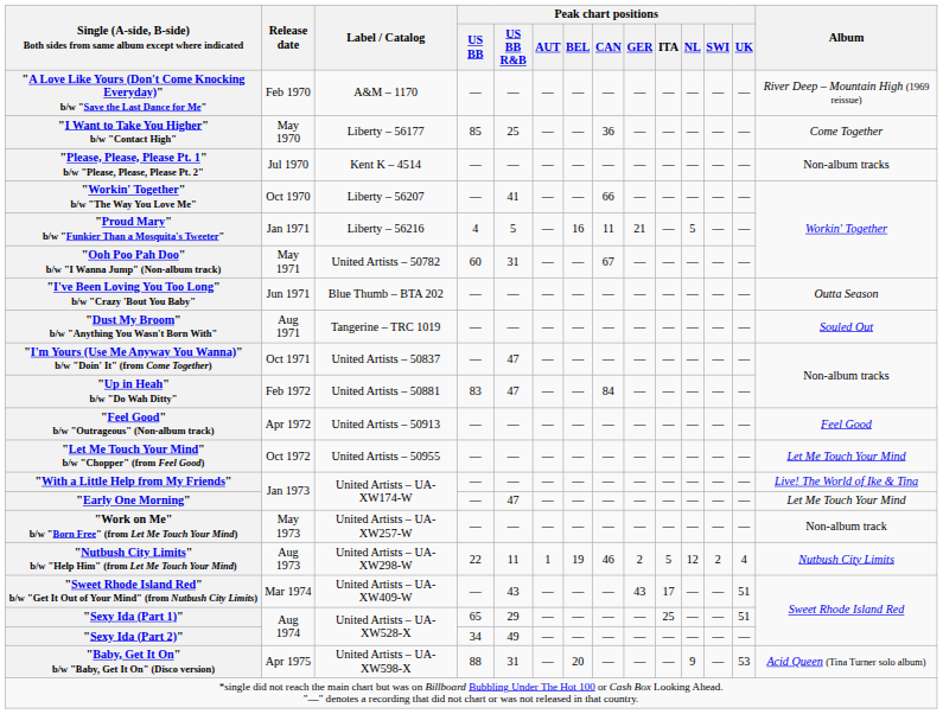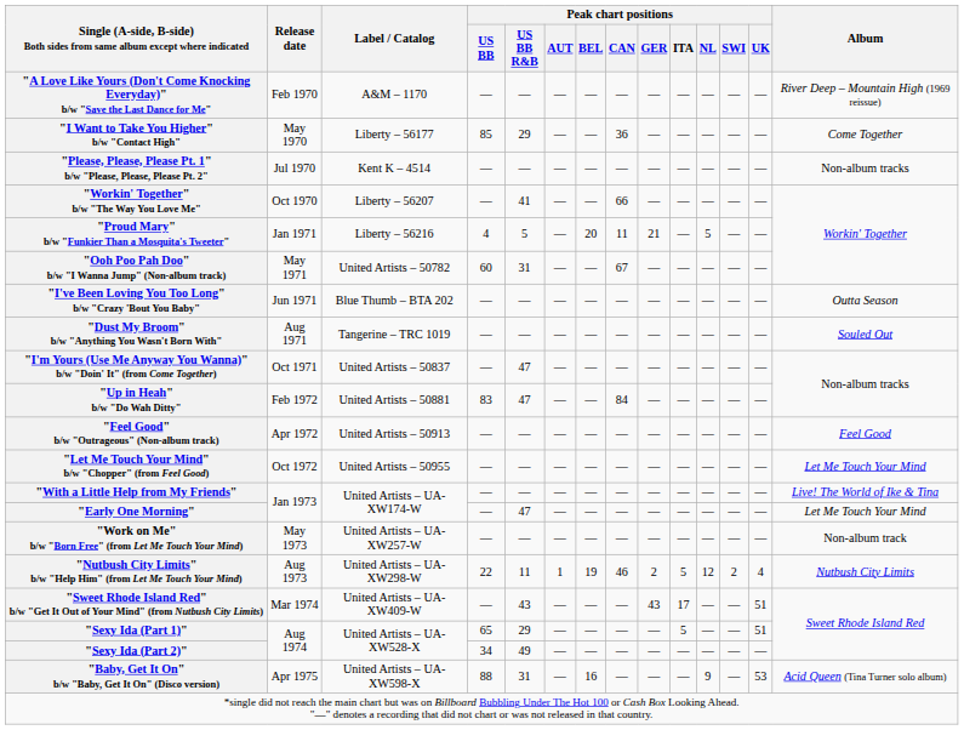"I Want to Take You Higher" b/w "Contact High" | Peak chart positions / US BB R&B: 25 -> 29
"Proud Mary" b/w "Funkier Than a Mosquita's Tweeter" | Peak chart positions / BEL: 16 -> 20
"Sexy Ida (Part 1)" | Peak chart positions / ITA: 25 -> 5
"Baby, Get It On" b/w "Baby, Get It On" (Disco version) | Peak chart positions / BEL: 20 -> 16
